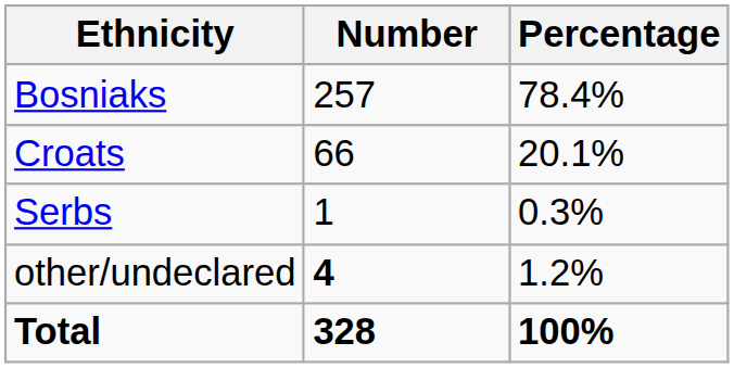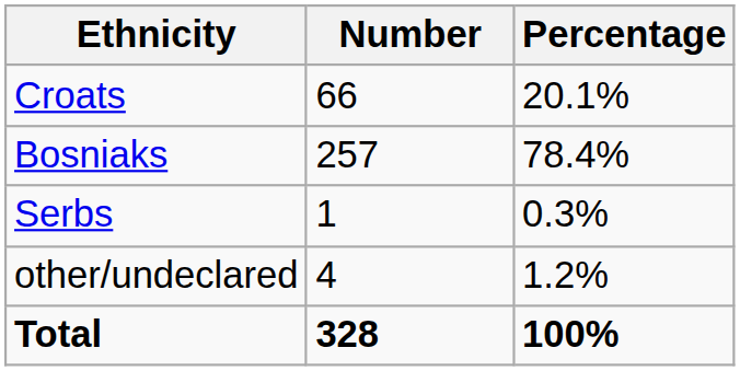rows swapped: Bosniaks <-> Croats
other/undeclared | Number: bold -> normal
